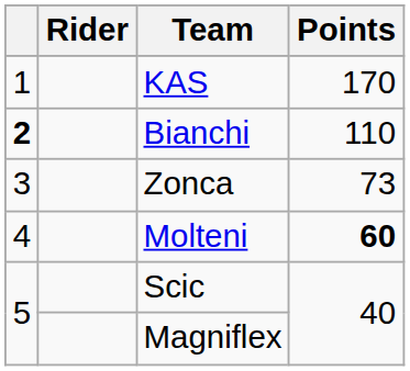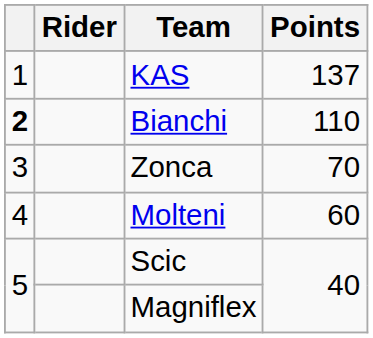KAS | Points: 170 -> 137
Zonca | Points: 73 -> 70
Molteni | Points: bold -> normal
